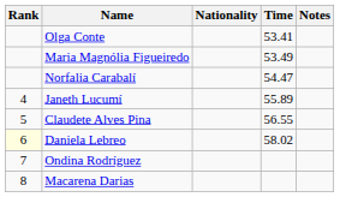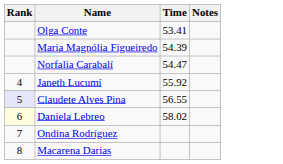- column: Nationality
Maria Magnólia Figueiredo | Time: 53.49 -> 54.39
Janeth Lucumí | Time: 55.89 -> 55.92
Claudete Alves Pina | Rank: no background -> lavender background
